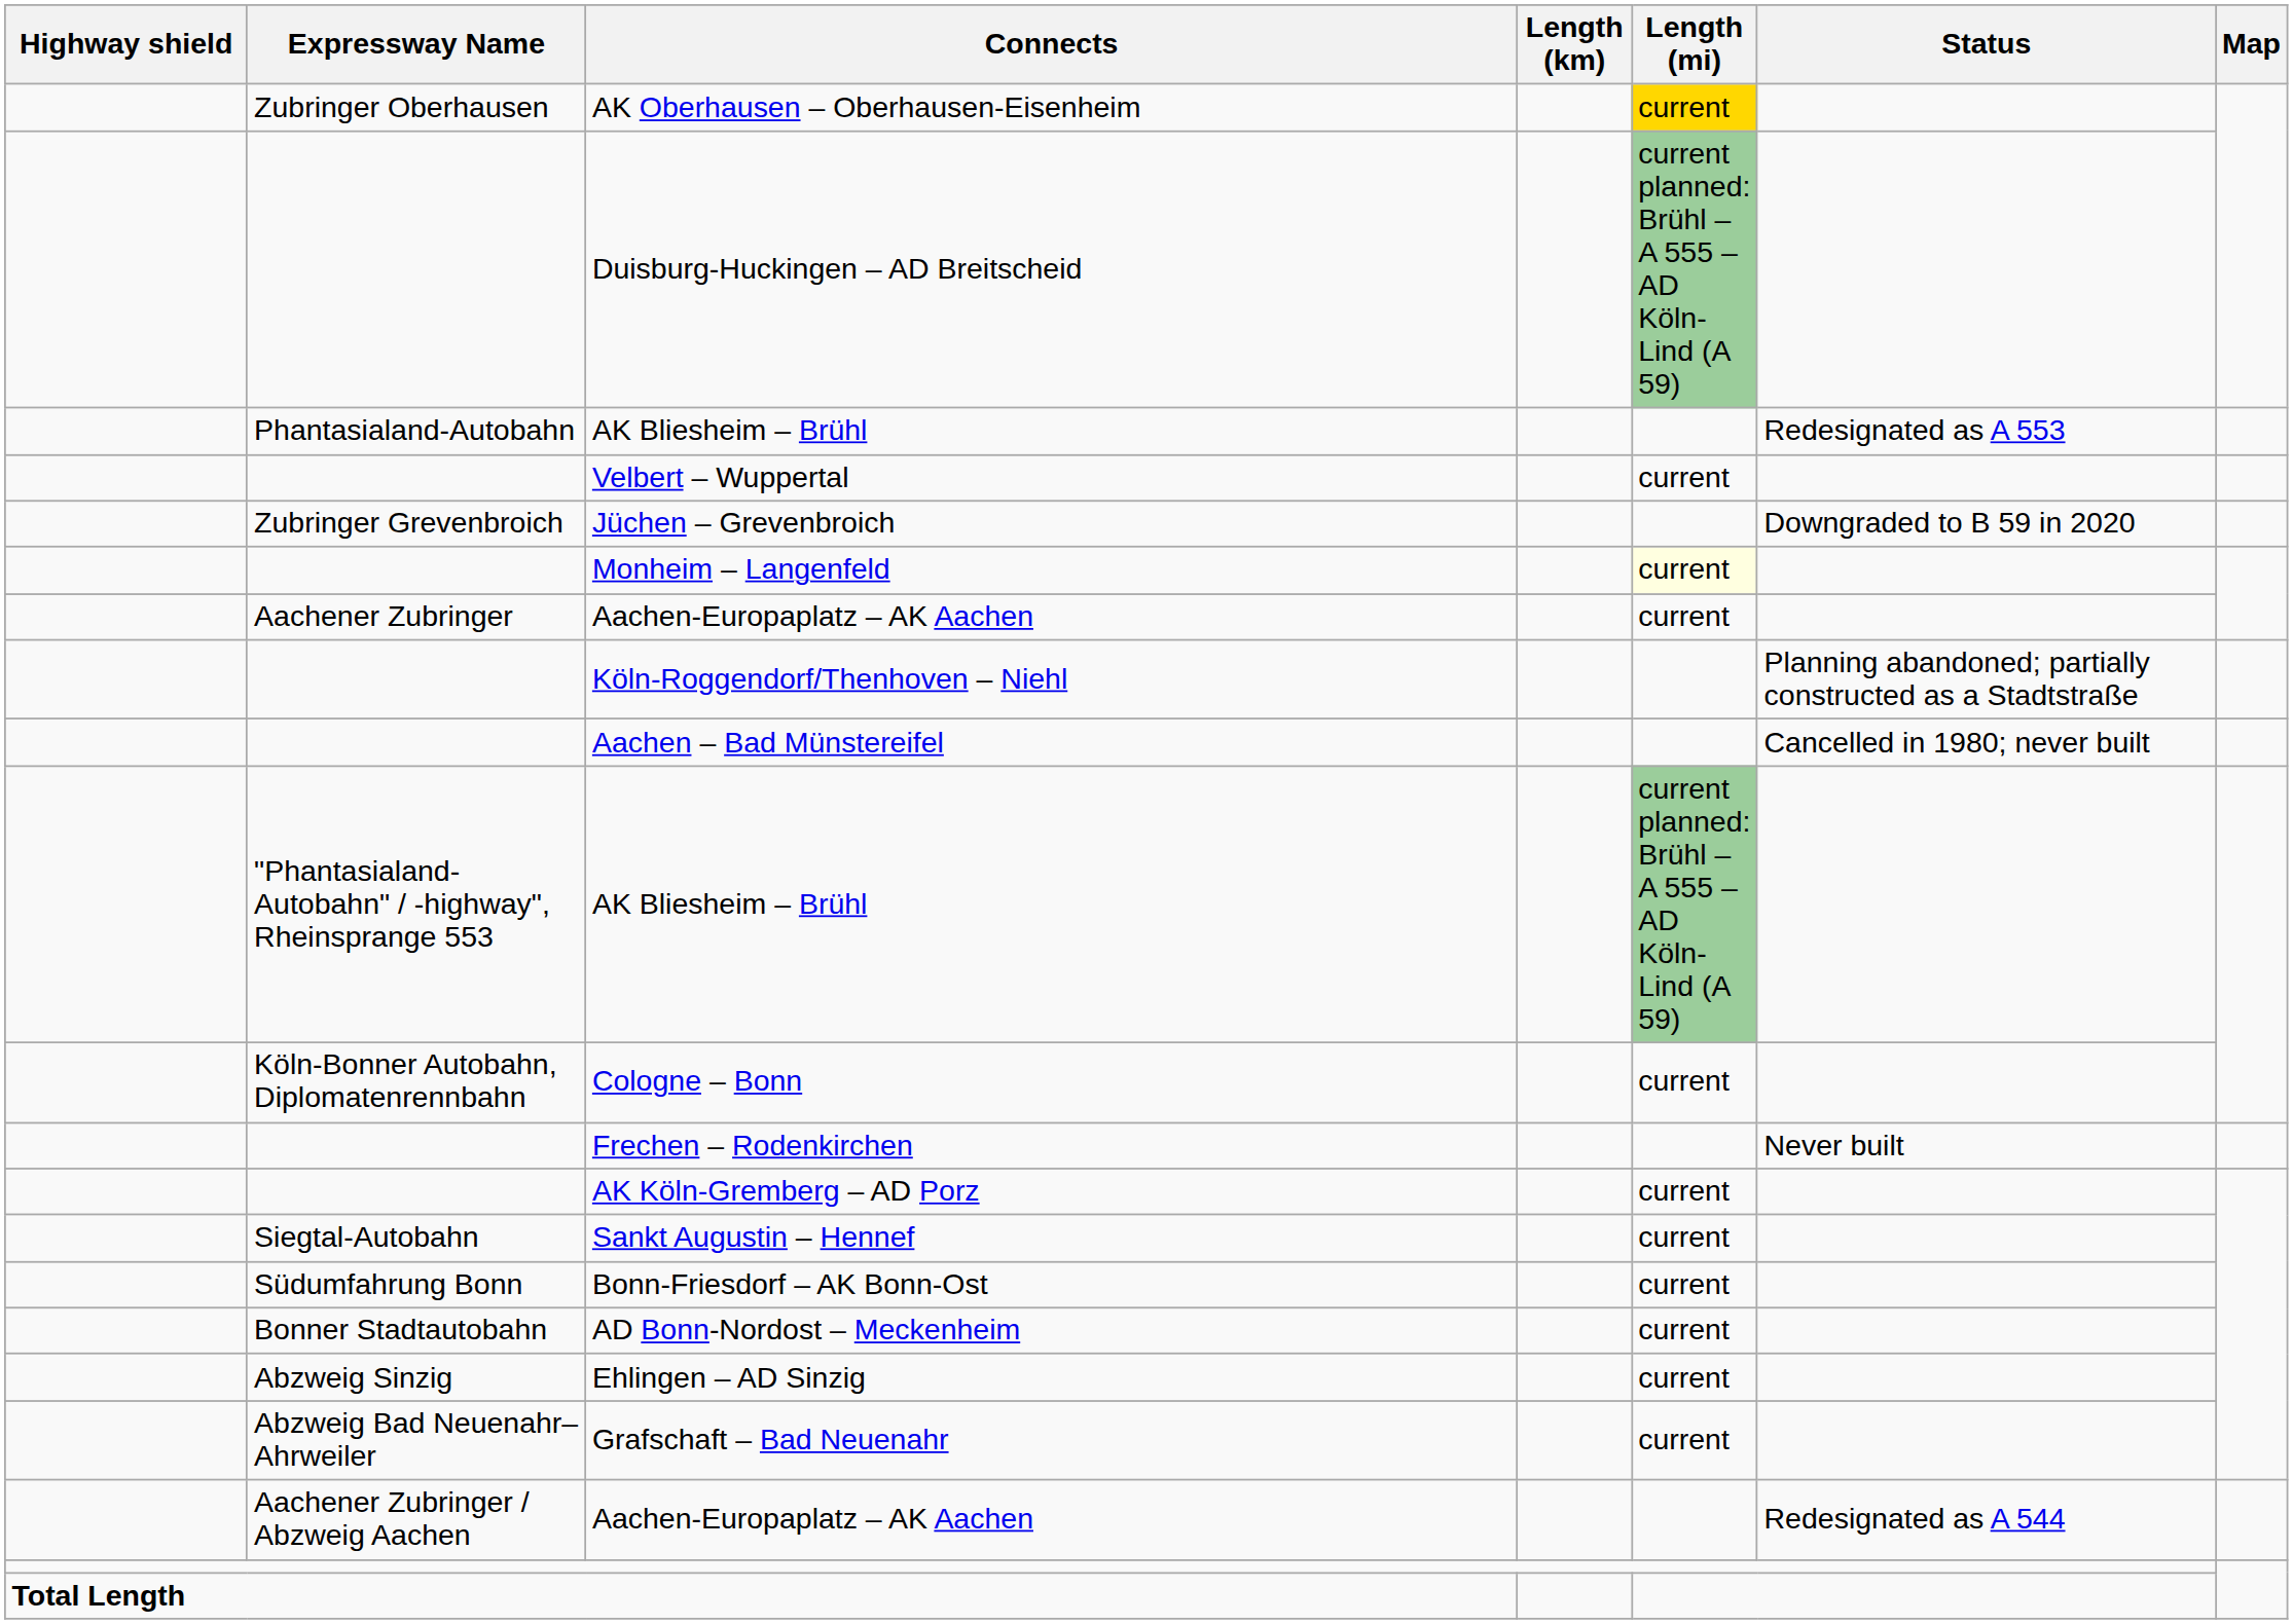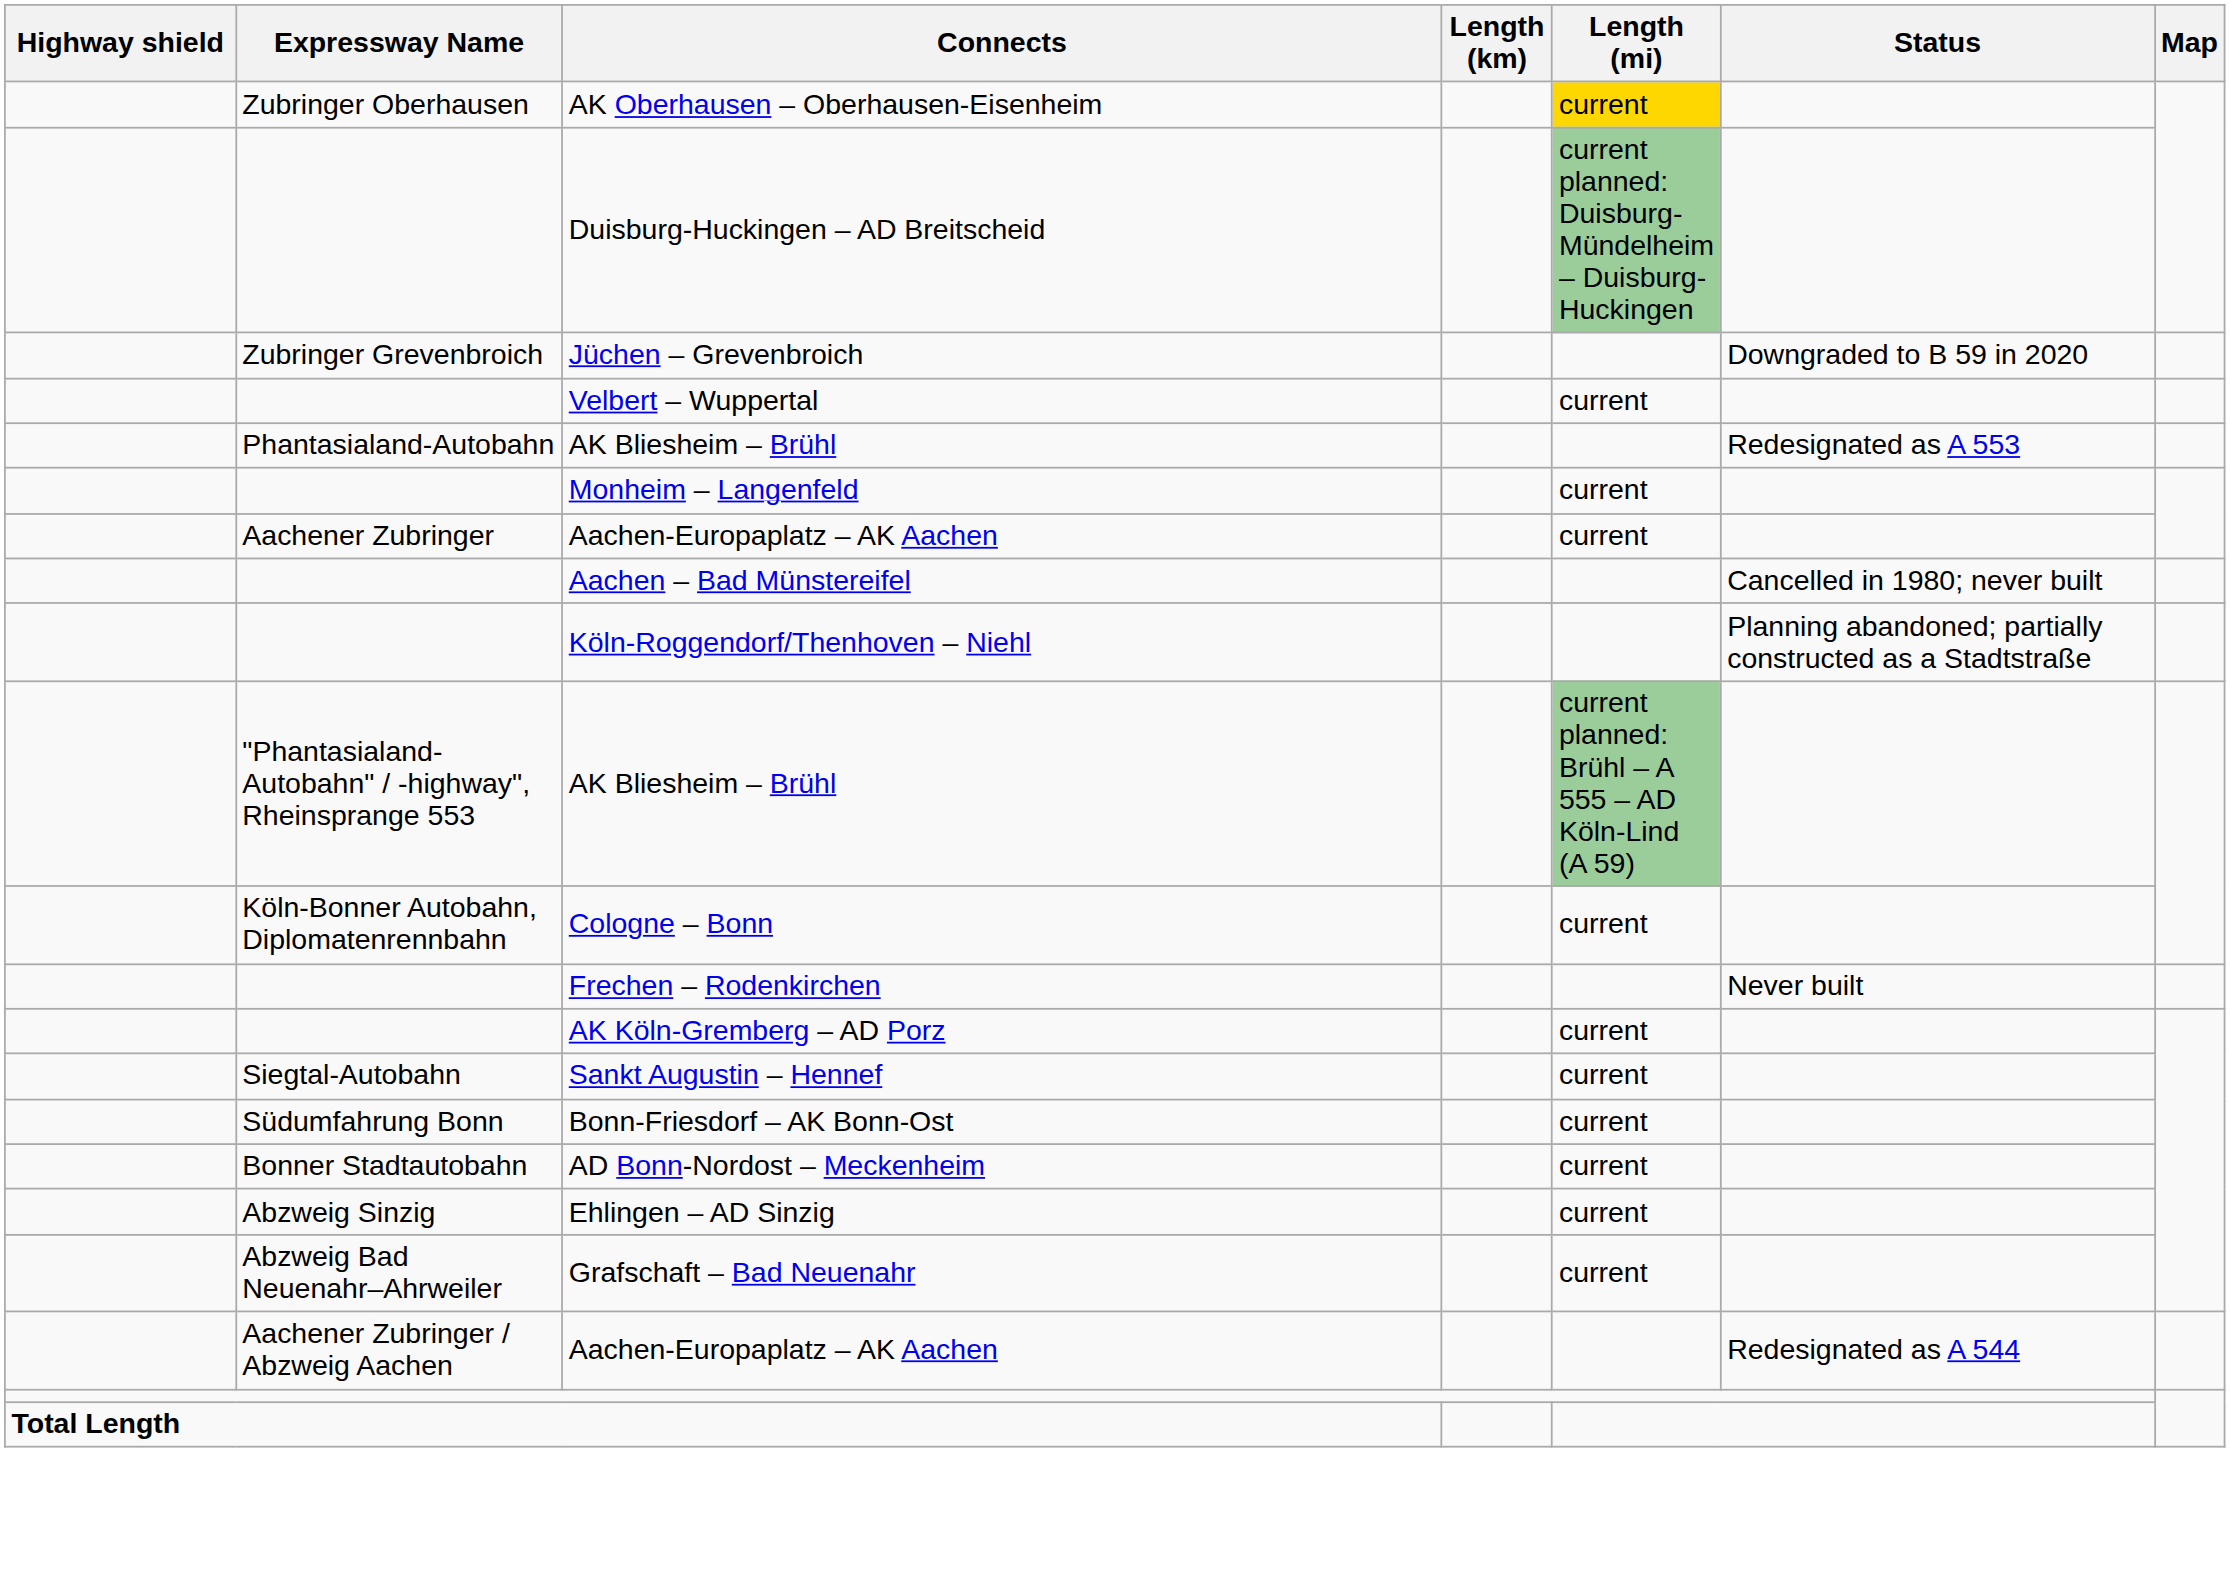Duisburg-Huckingen – AD Breitscheid | Length (mi): current planned: Brühl – A 555 – AD Köln-Lind (A 59) -> current planned: Duisburg-Mündelheim – Duisburg-Huckingen
rows swapped: Phantasialand-Autobahn / AK Bliesheim – Brühl <-> Jüchen – Grevenbroich
Monheim – Langenfeld | Length (mi): lightyellow background -> no background
rows swapped: Aachen – Bad Münstereifel <-> Köln-Roggendorf/Thenhoven – Niehl
